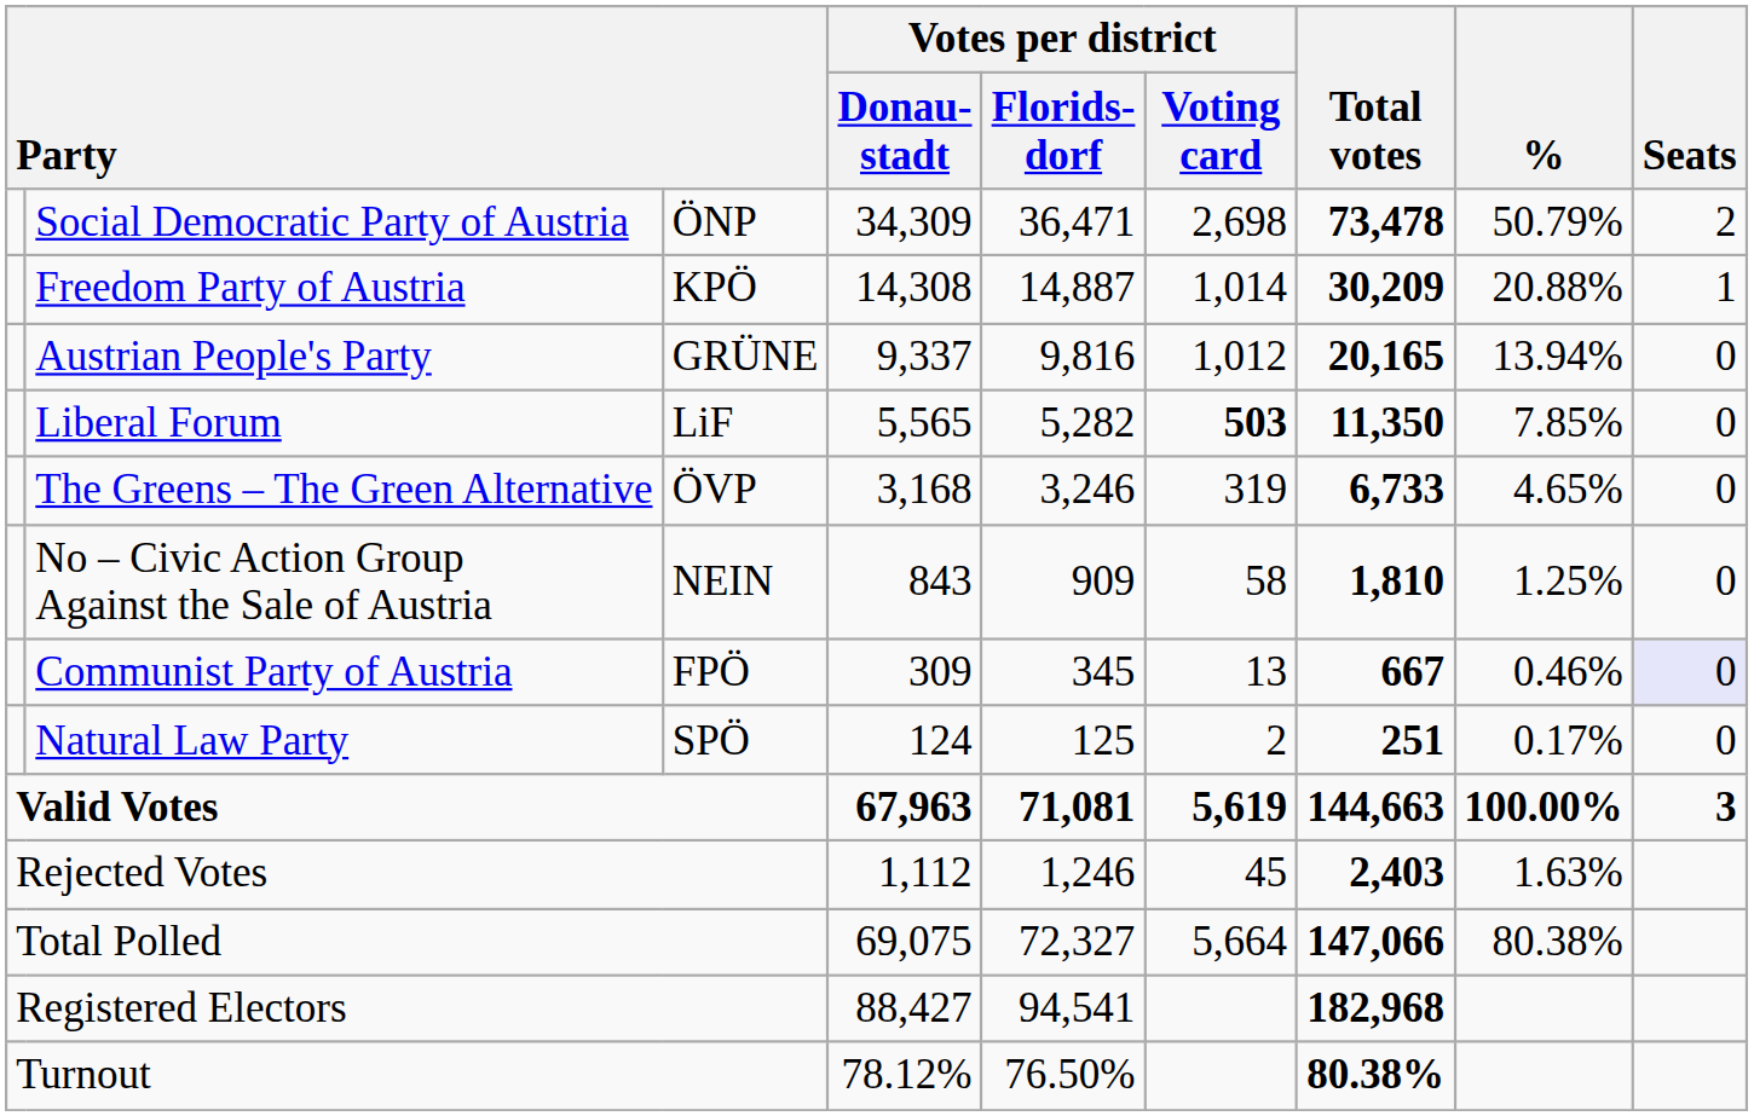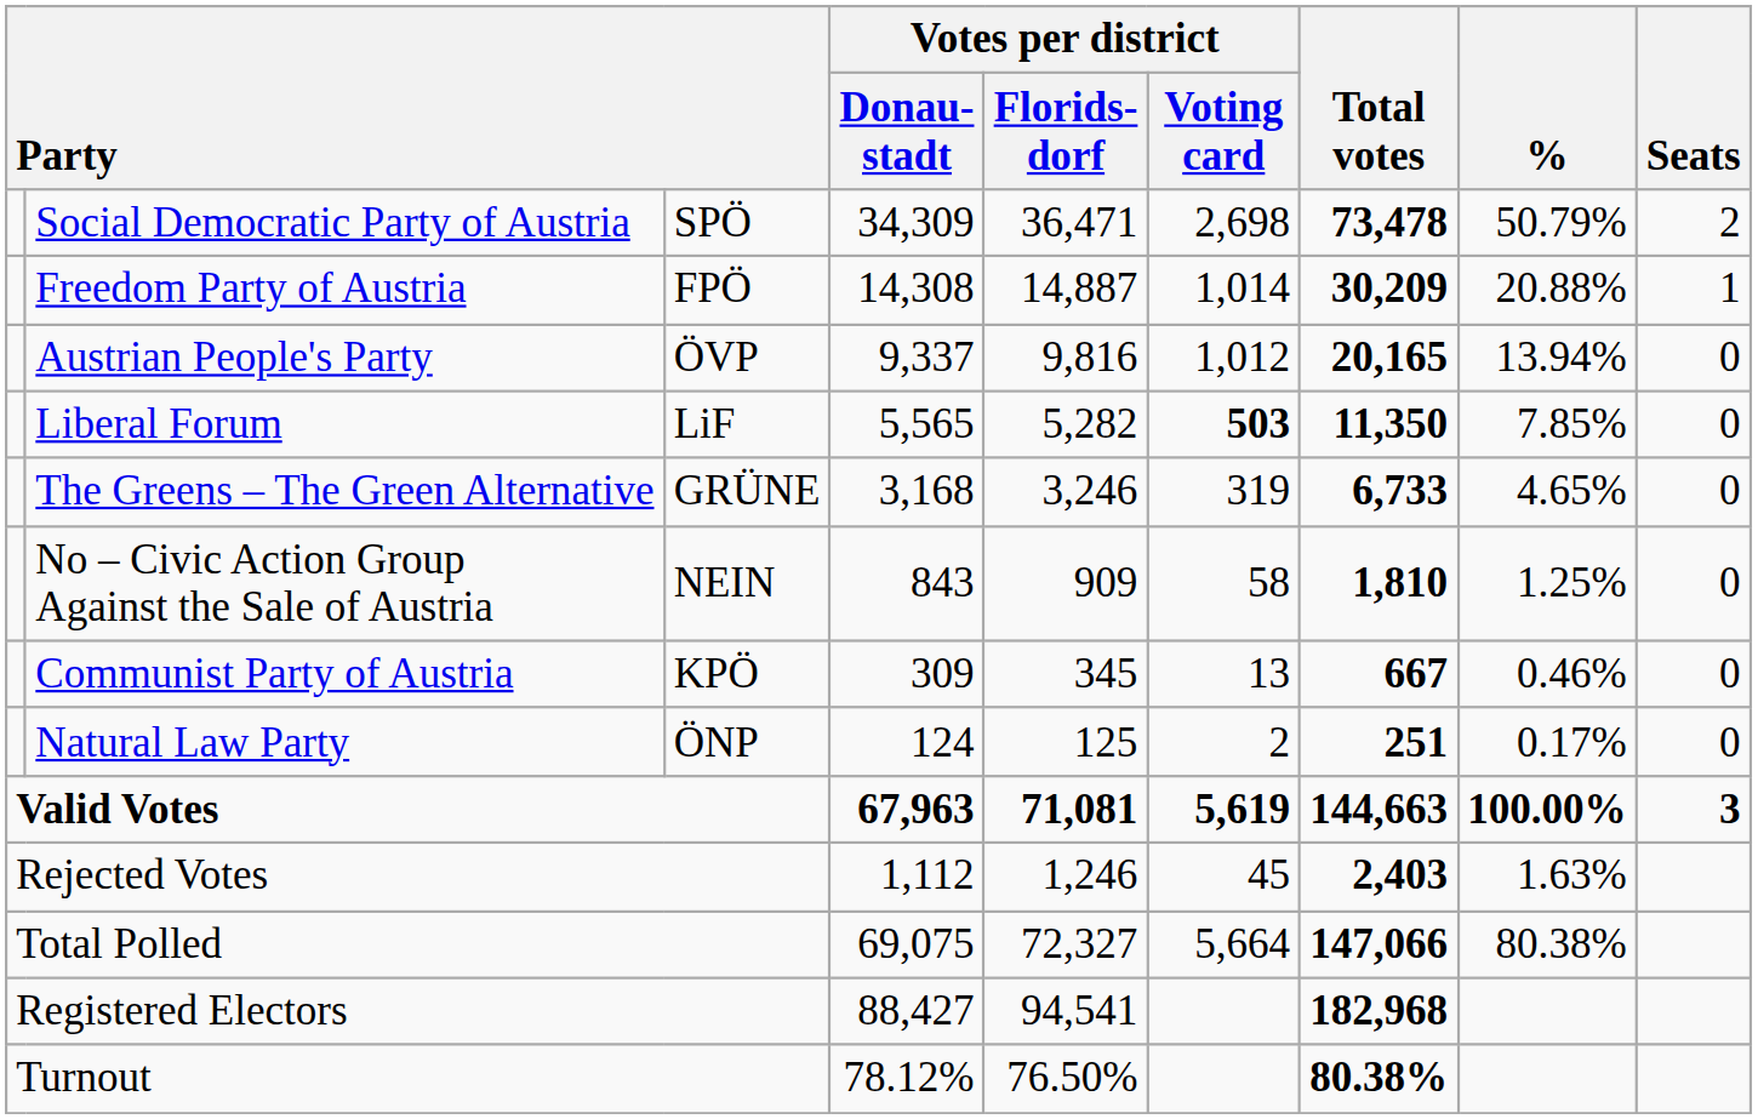Social Democratic Party of Austria | column 3: ÖNP -> SPÖ
Freedom Party of Austria | column 3: KPÖ -> FPÖ
Austrian People's Party | column 3: GRÜNE -> ÖVP
The Greens – The Green Alternative | column 3: ÖVP -> GRÜNE
Communist Party of Austria | column 3: FPÖ -> KPÖ
Communist Party of Austria | Seats: lavender background -> no background
Natural Law Party | column 3: SPÖ -> ÖNP
